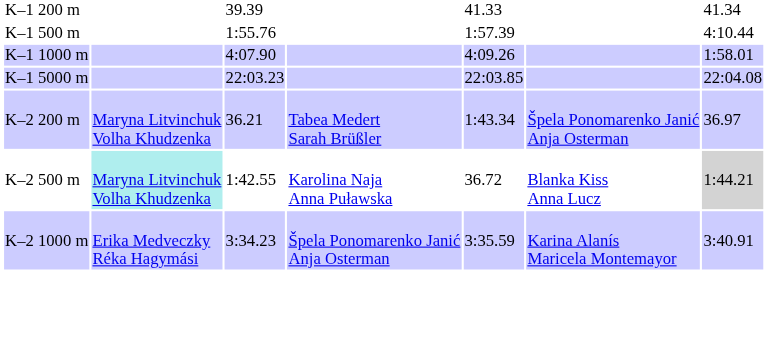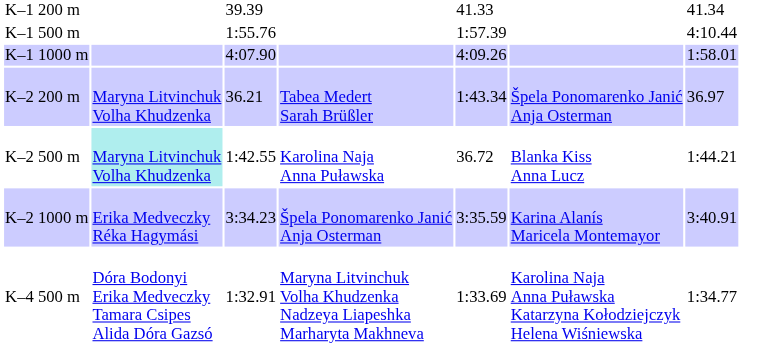- row: K–1 5000 m | 22:03.23 | 22:03.85 | 22:04.08
K–2 500 m | column 7: lightgrey background -> no background
+ row: K–4 500 m | Dóra Bodonyi Erika Medveczky Tamara Csipes Alida Dóra Gazsó | 1:32.91 | Maryna Litvinchuk Volha Khudzenka Nadzeya Liapeshka Marharyta Makhneva | 1:33.69 | Karolina Naja Anna Puławska Katarzyna Kołodziejczyk Helena Wiśniewska | 1:34.77
